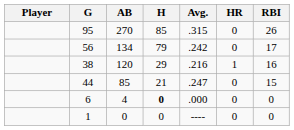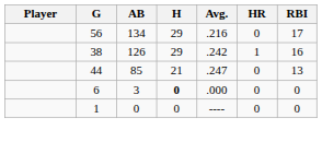- row: 95 | 270 | 85 | .315 | 0 | 26
56 | H: 79 -> 29
56 | Avg.: .242 -> .216
38 | AB: 120 -> 126
38 | Avg.: .216 -> .242
44 | RBI: 15 -> 13
6 | AB: 4 -> 3
